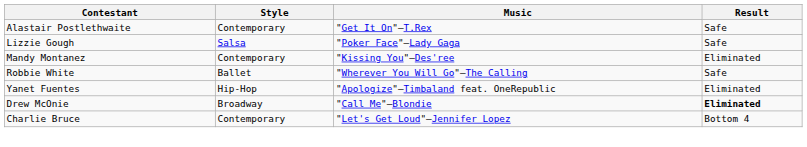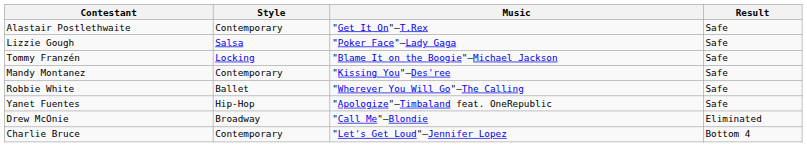+ row: Tommy Franzén | Locking | "Blame It on the Boogie"—Michael Jackson | Safe
Mandy Montanez | Result: Eliminated -> Safe
Yanet Fuentes | Result: Eliminated -> Safe
Drew McOnie | Result: bold -> normal
